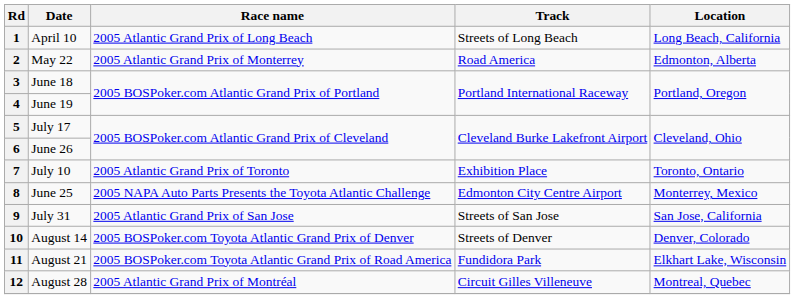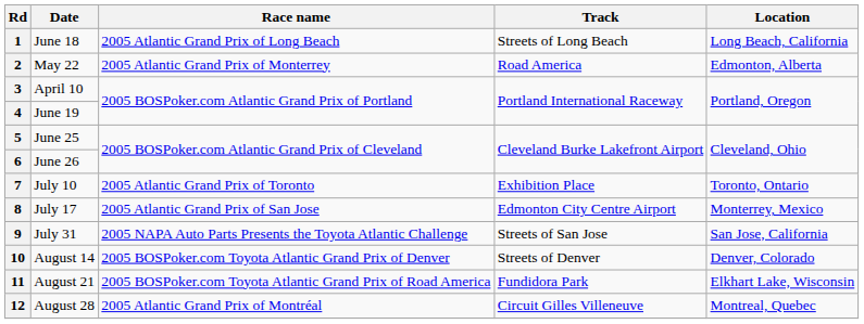1 | Date: April 10 -> June 18
3 | Date: June 18 -> April 10
5 | Date: July 17 -> June 25
8 | Date: June 25 -> July 17
8 | Race name: 2005 NAPA Auto Parts Presents the Toyota Atlantic Challenge -> 2005 Atlantic Grand Prix of San Jose
9 | Race name: 2005 Atlantic Grand Prix of San Jose -> 2005 NAPA Auto Parts Presents the Toyota Atlantic Challenge
